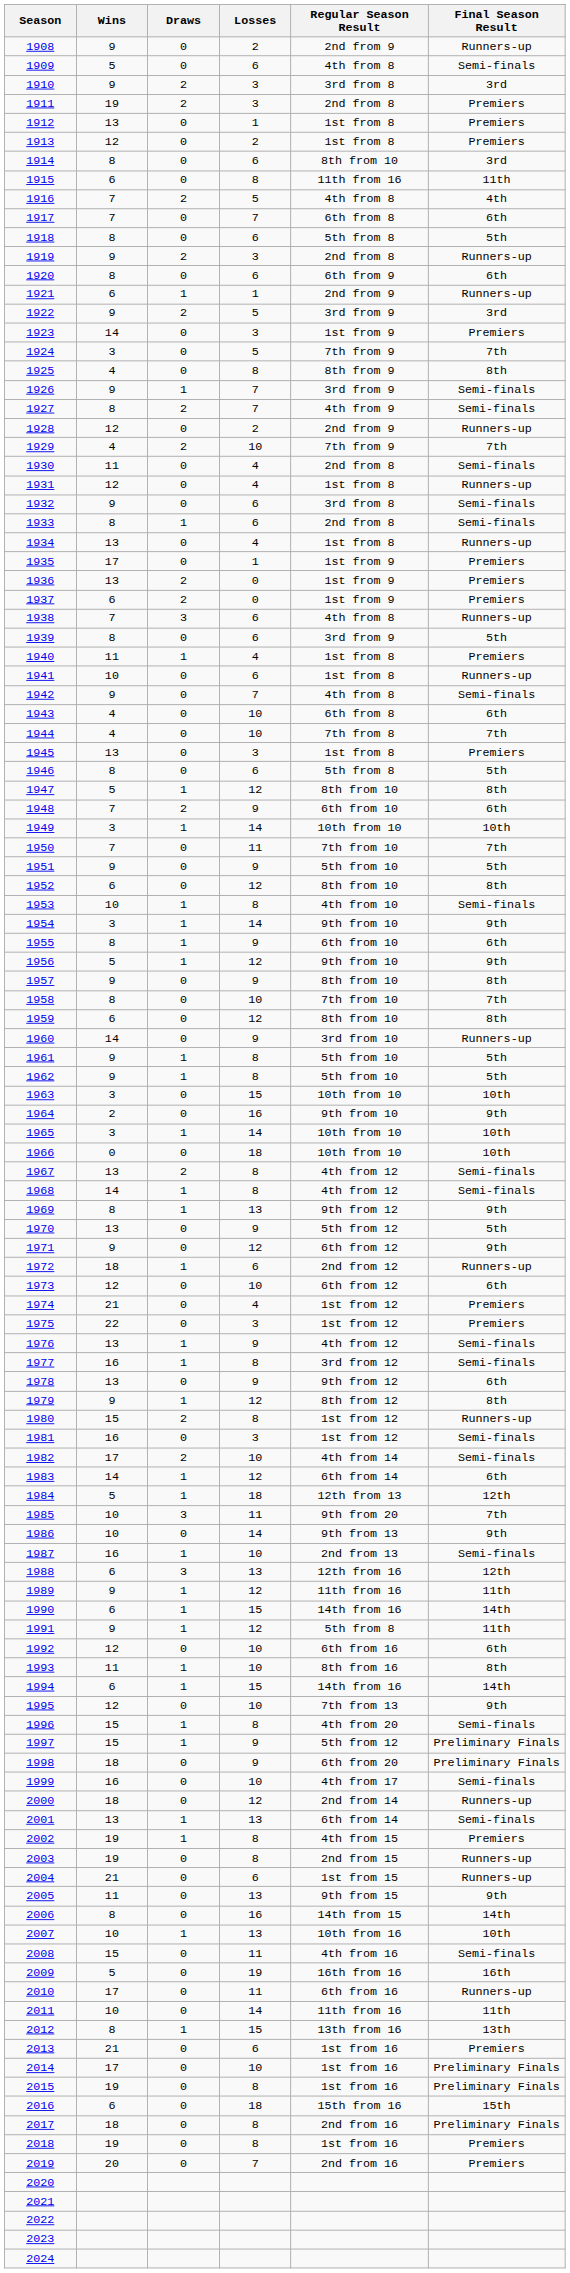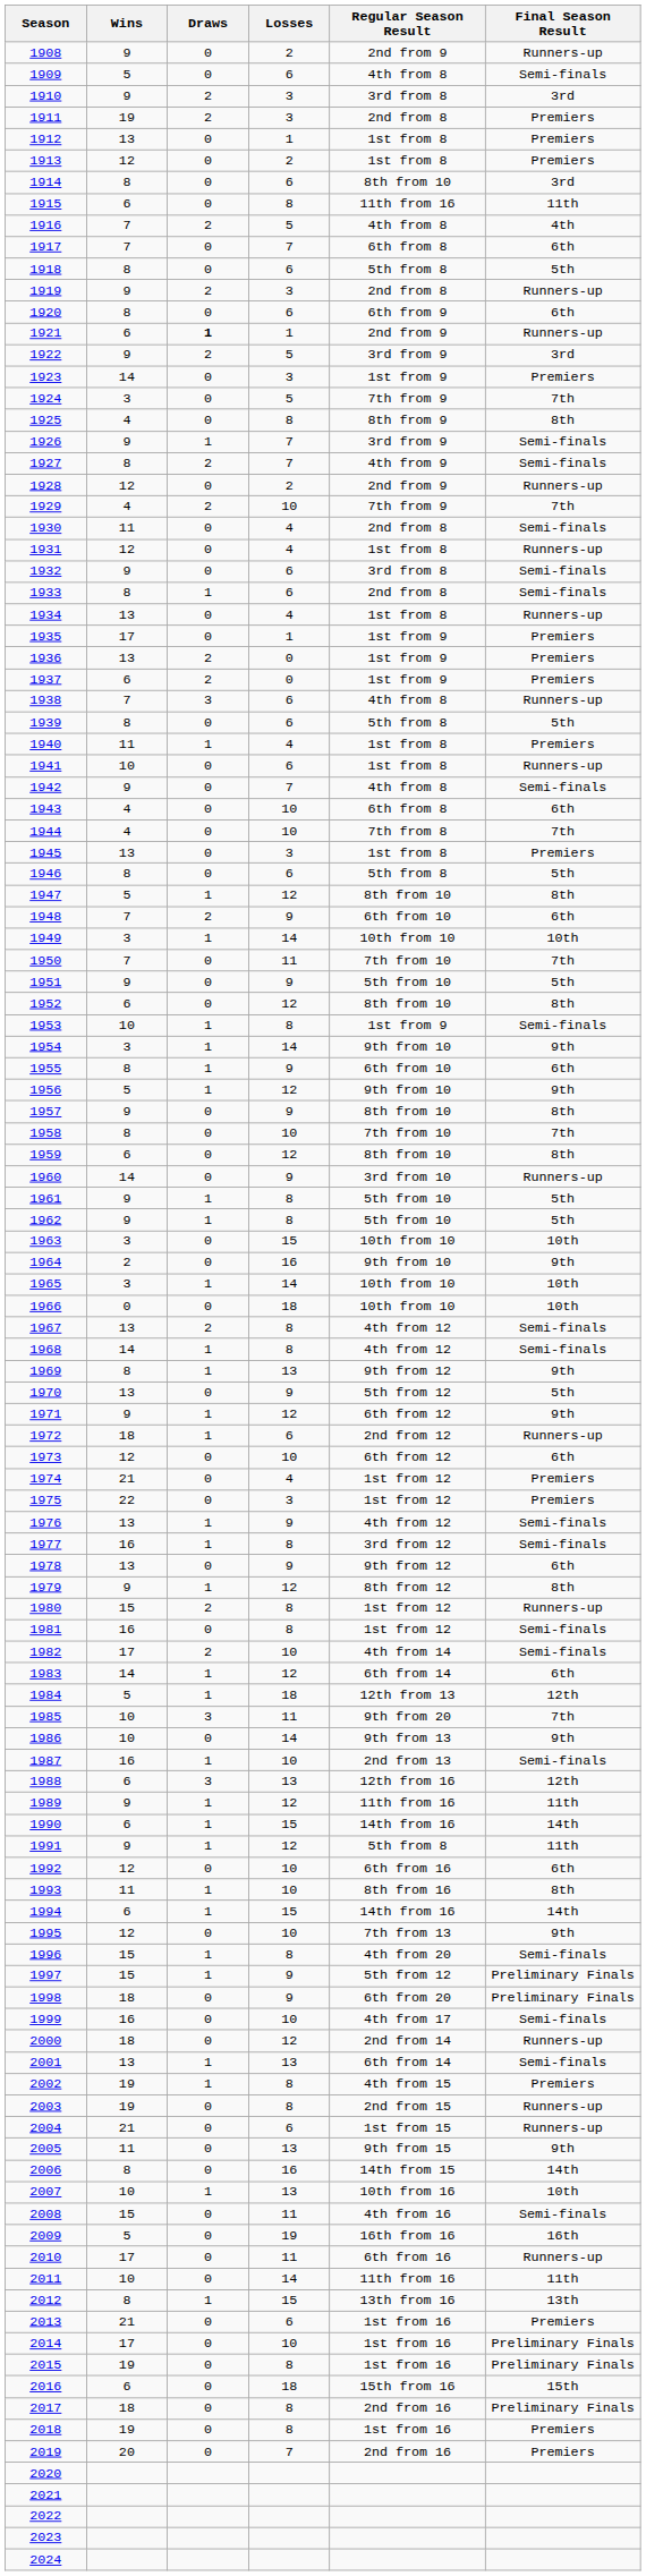1921 | Draws: normal -> bold
1939 | Regular Season Result: 3rd from 9 -> 5th from 8
1953 | Regular Season Result: 4th from 10 -> 1st from 9
1971 | Draws: 0 -> 1
1981 | Losses: 3 -> 8
